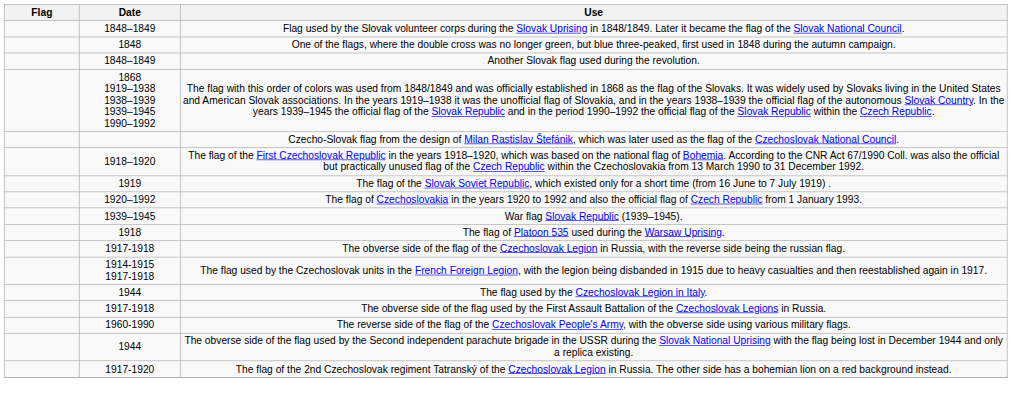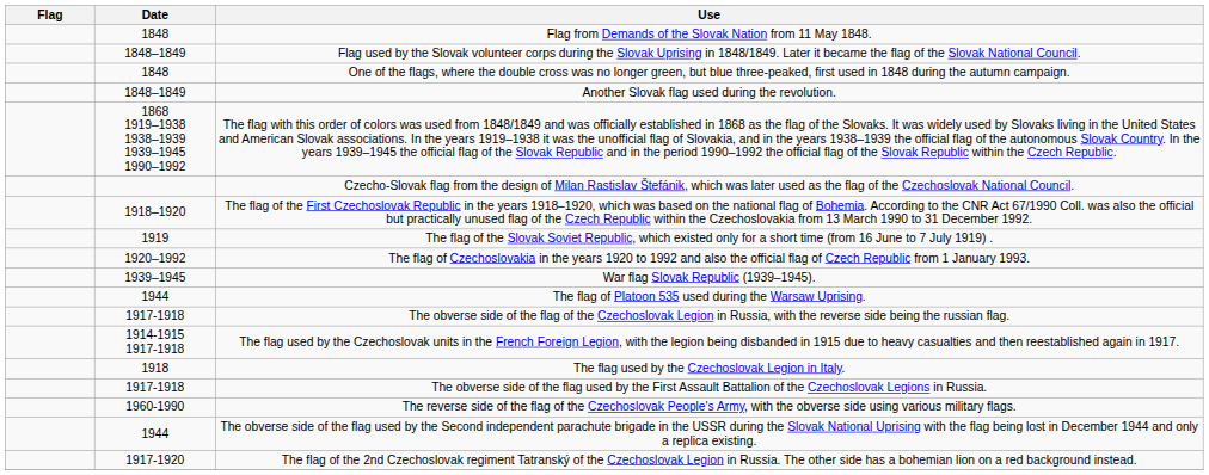+ row: 1848 | Flag from Demands of the Slovak Nation from 11 May 1848.
The flag of Platoon 535 used during the Warsaw Uprising. | Date: 1918 -> 1944
The flag used by the Czechoslovak Legion in Italy. | Date: 1944 -> 1918
